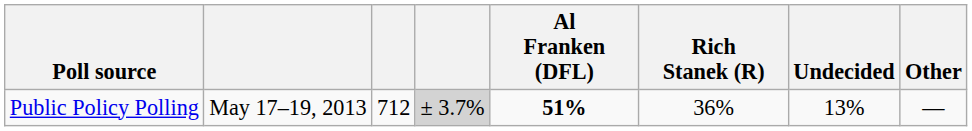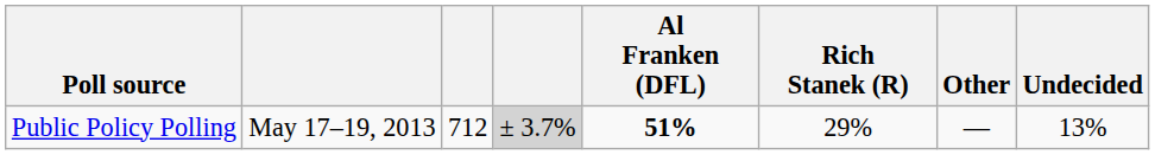columns swapped: Other <-> Undecided
Public Policy Polling | Rich Stanek (R): 36% -> 29%
